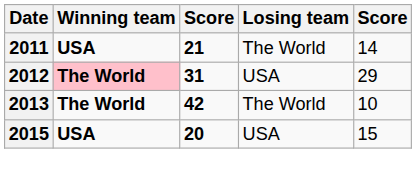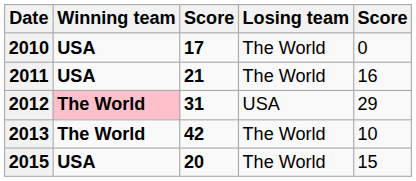+ row: 2010 | USA | 17 | The World | 0
2011 | column 5: 14 -> 16
2015 | Losing team: USA -> The World
